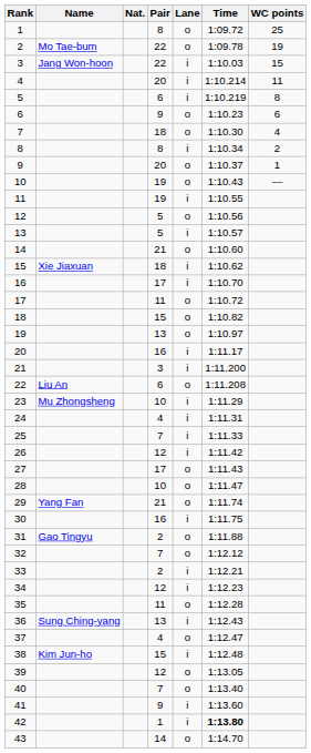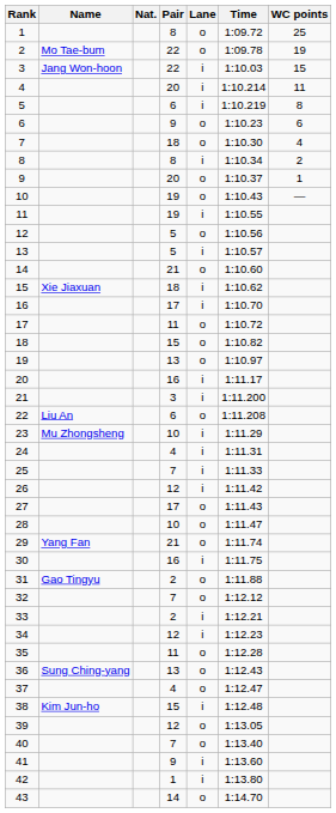36 | Lane: i -> o
42 | Time: bold -> normal
